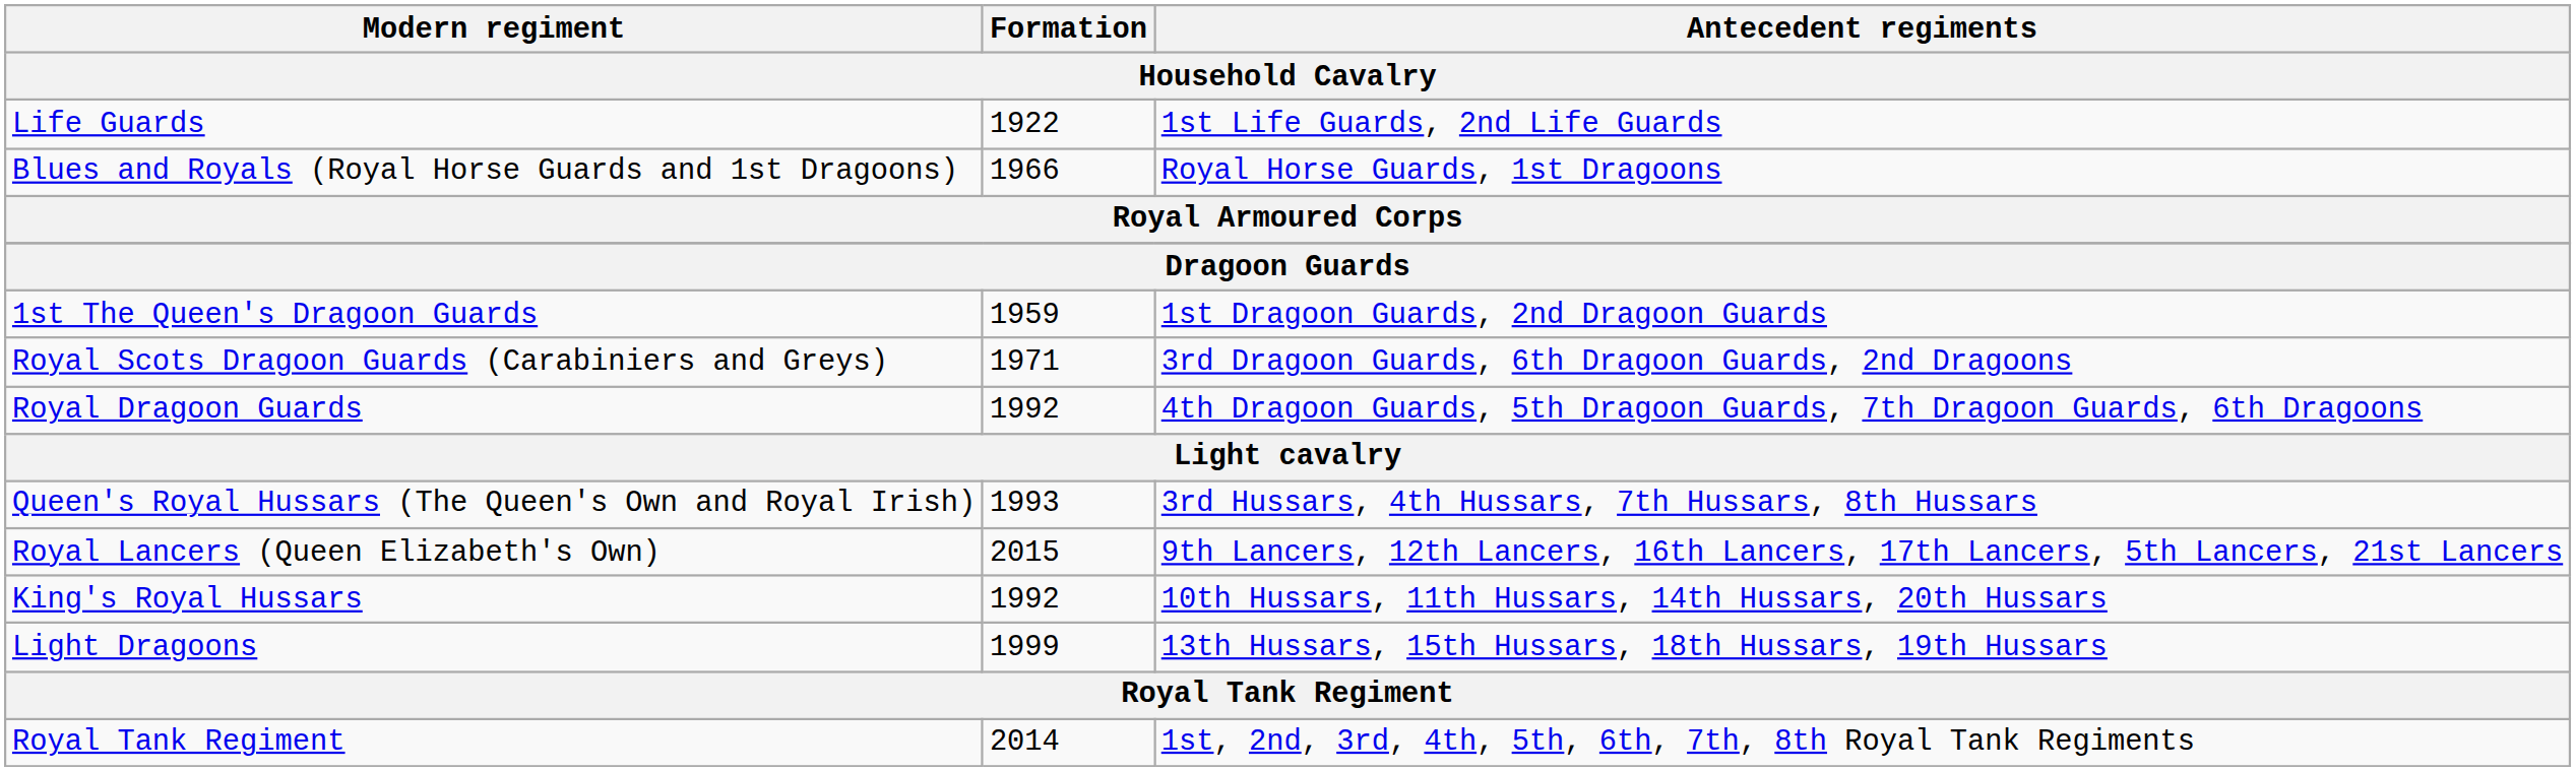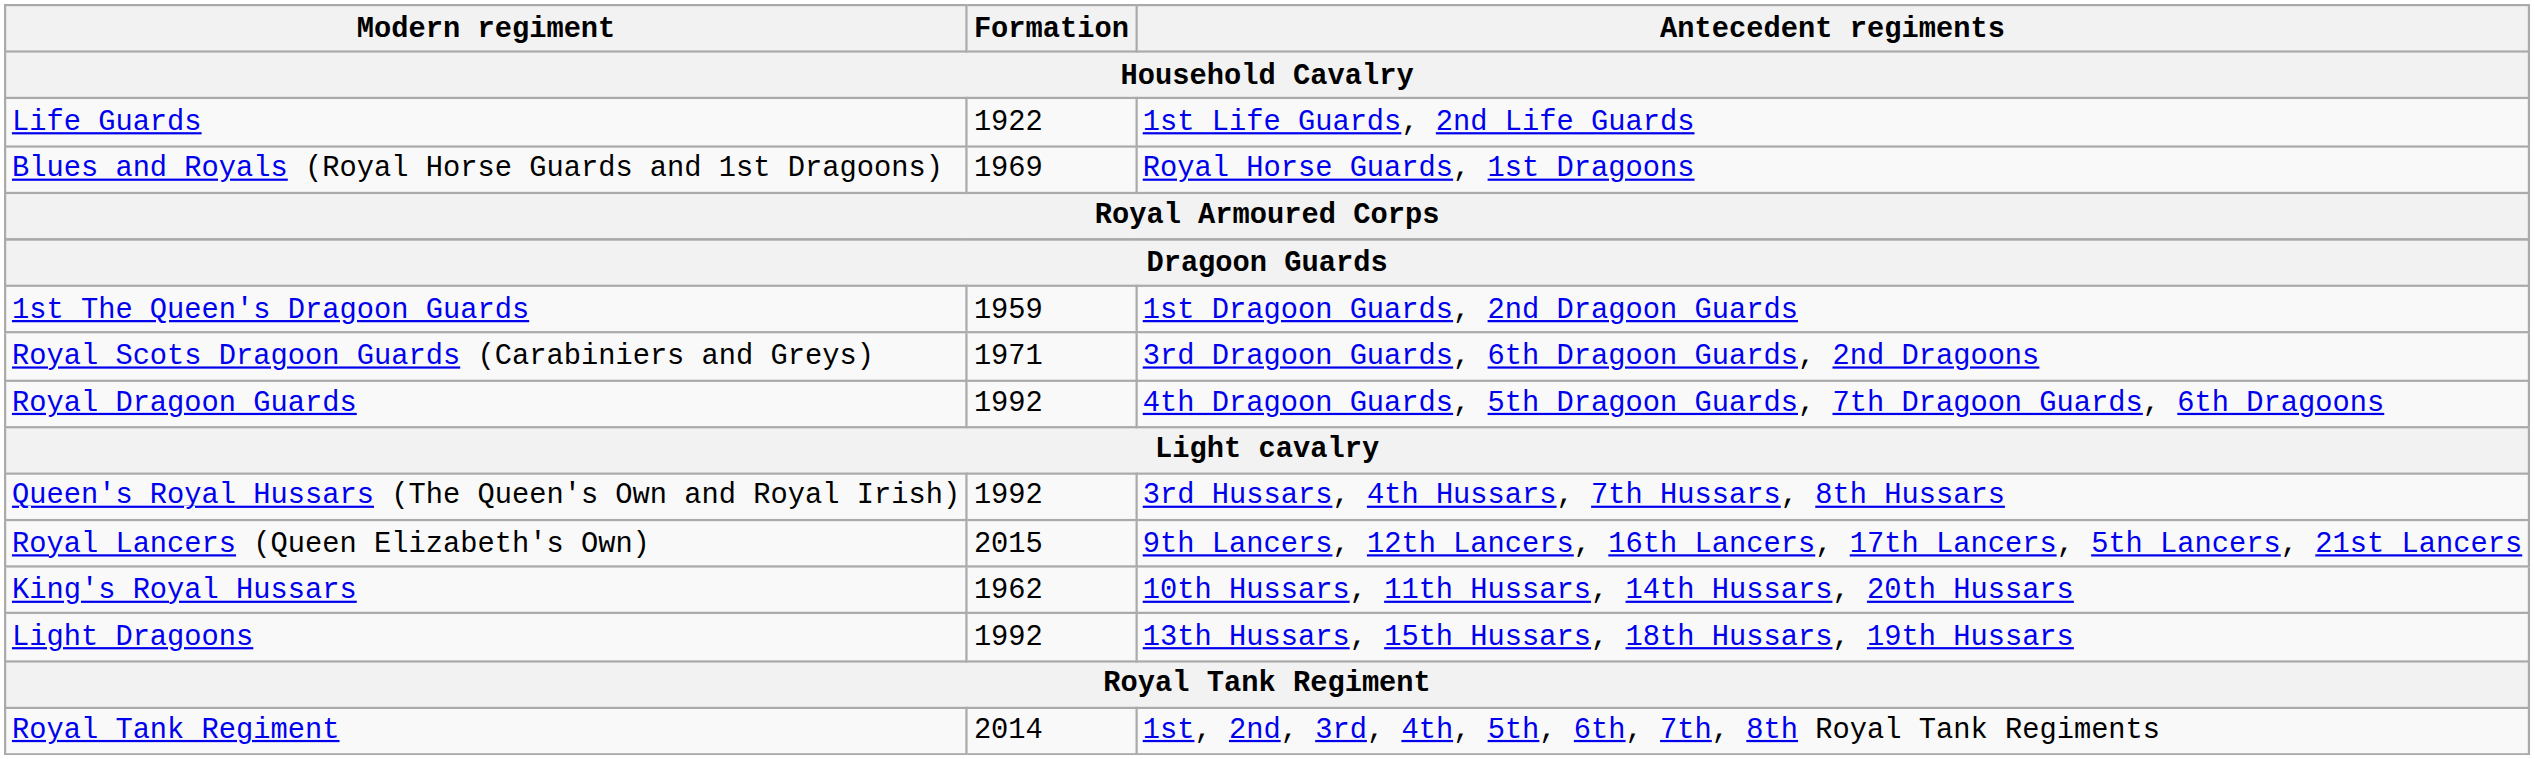Blues and Royals (Royal Horse Guards and 1st Dragoons) | Formation: 1966 -> 1969
Queen's Royal Hussars (The Queen's Own and Royal Irish) | Formation: 1993 -> 1992
King's Royal Hussars | Formation: 1992 -> 1962
Light Dragoons | Formation: 1999 -> 1992
